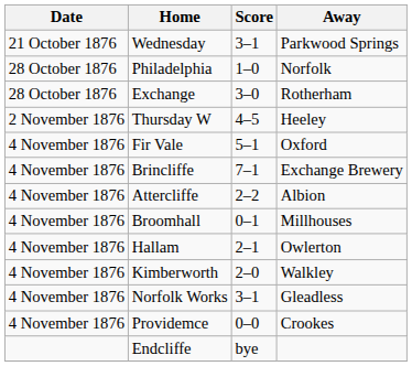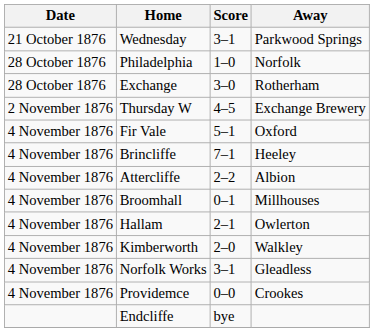Thursday W | Away: Heeley -> Exchange Brewery
Brincliffe | Away: Exchange Brewery -> Heeley
